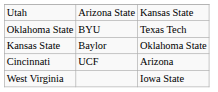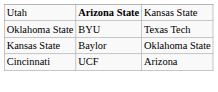Utah | column 2: normal -> bold
- row: West Virginia | Iowa State
